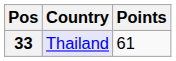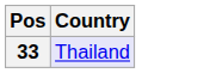- column: Points | 61
